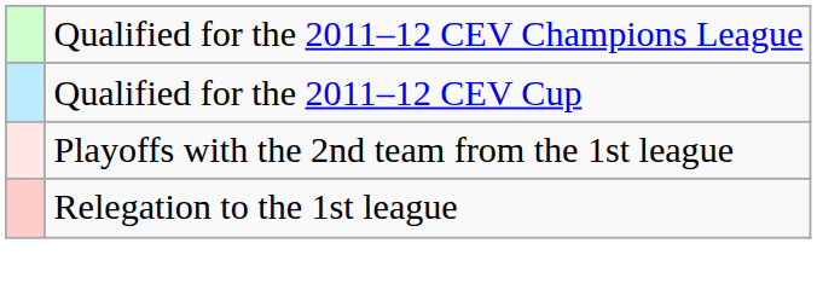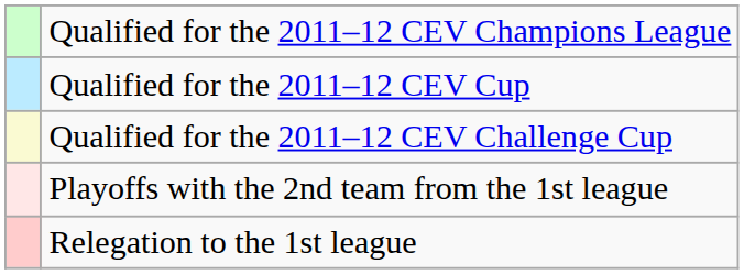+ row: Qualified for the 2011–12 CEV Challenge Cup
